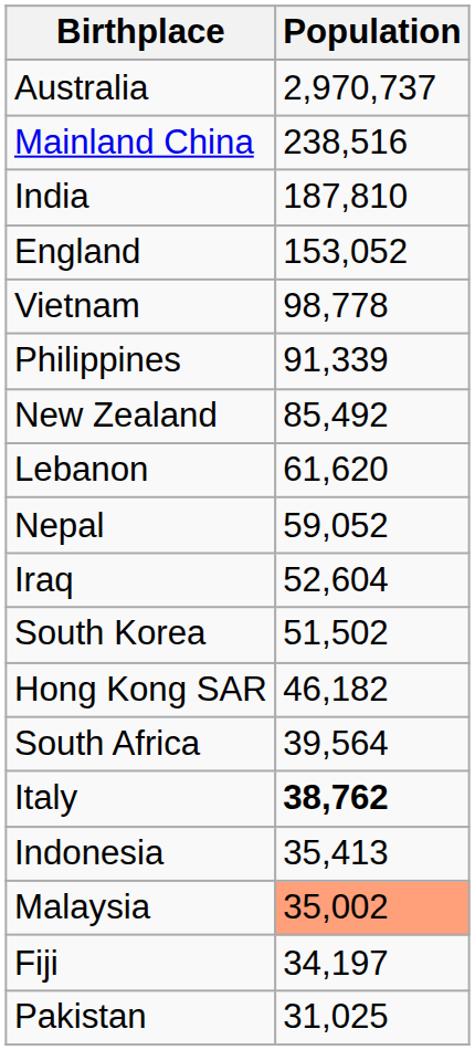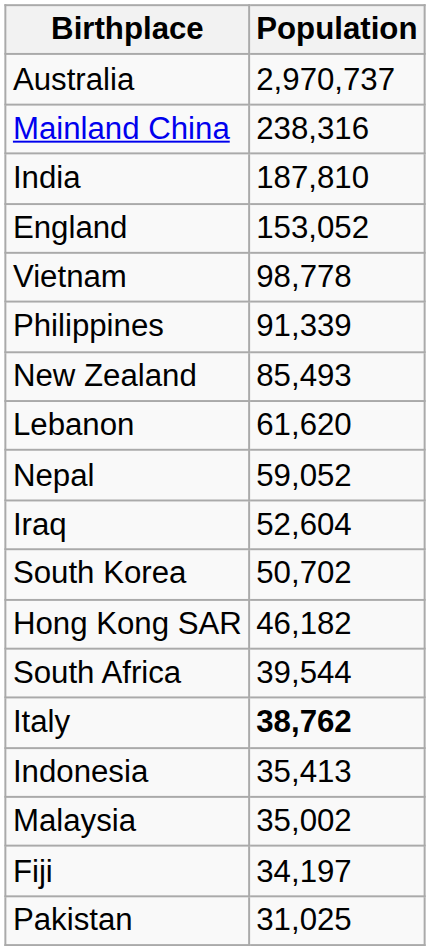Mainland China | Population: 238,516 -> 238,316
New Zealand | Population: 85,492 -> 85,493
South Korea | Population: 51,502 -> 50,702
South Africa | Population: 39,564 -> 39,544
Malaysia | Population: lightsalmon background -> no background
